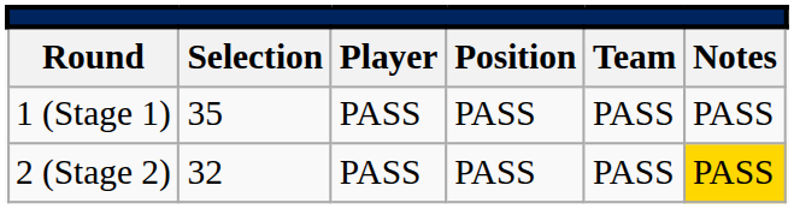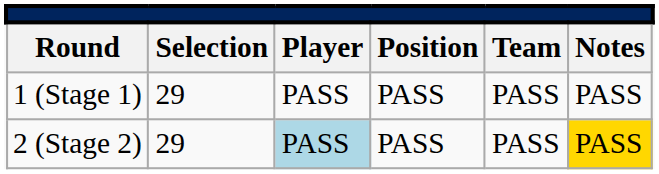1 (Stage 1) | column 2: 35 -> 29
2 (Stage 2) | column 2: 32 -> 29
2 (Stage 2) | column 3: no background -> lightblue background
